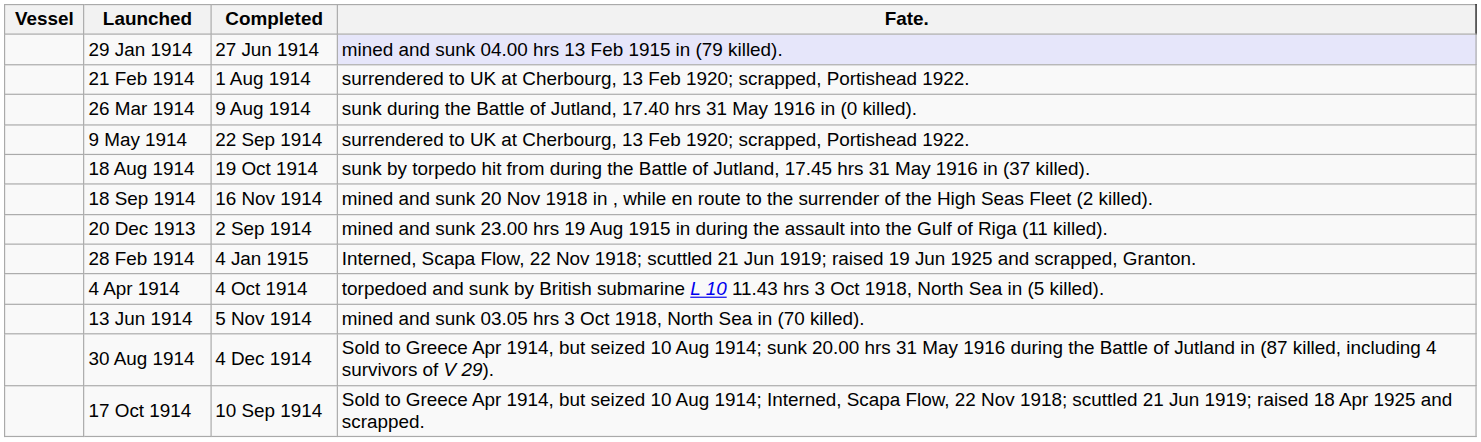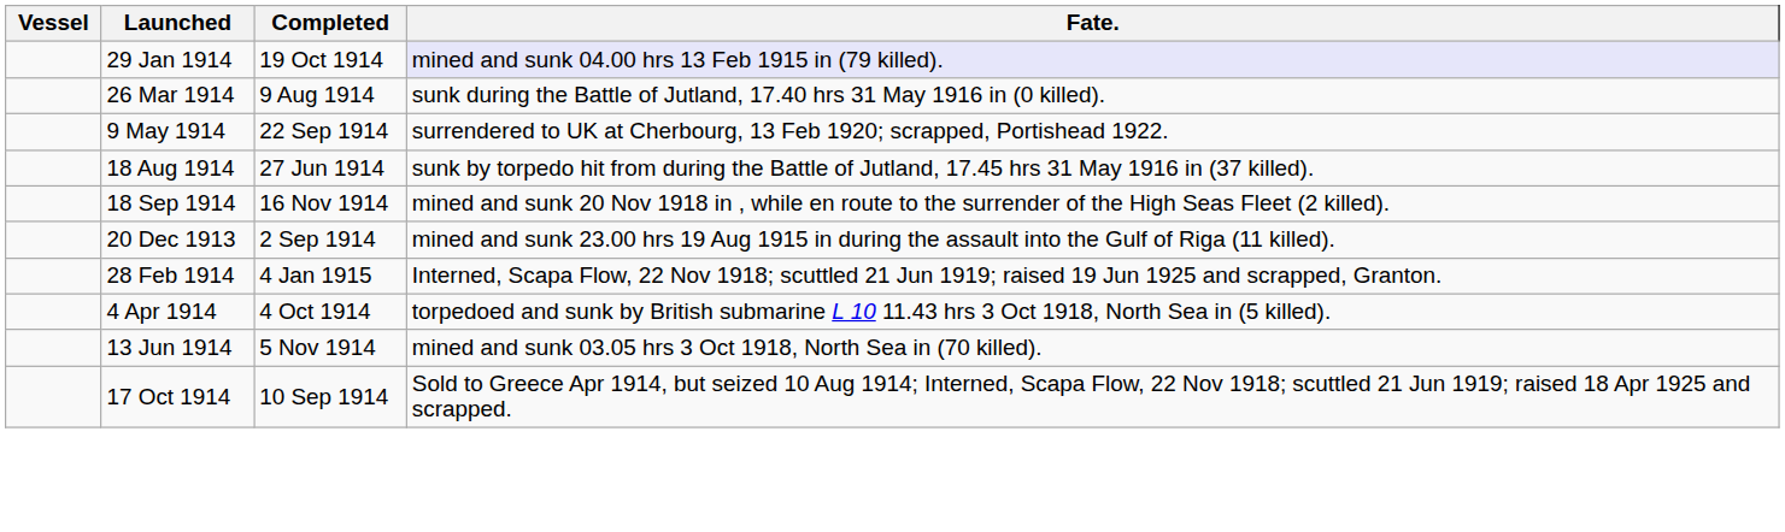29 Jan 1914 | Completed: 27 Jun 1914 -> 19 Oct 1914
- row: 21 Feb 1914 | 1 Aug 1914 | surrendered to UK at Cherbourg, 13 Feb 1920; scrapped, Portishead 1922.
18 Aug 1914 | Completed: 19 Oct 1914 -> 27 Jun 1914
- row: 30 Aug 1914 | 4 Dec 1914 | Sold to Greece Apr 1914, but seized 10 Aug 1914; sunk 20.00 hrs 31 May 1916 during the Battle of Jutland in (87 killed, including 4 survivors of V 29).
